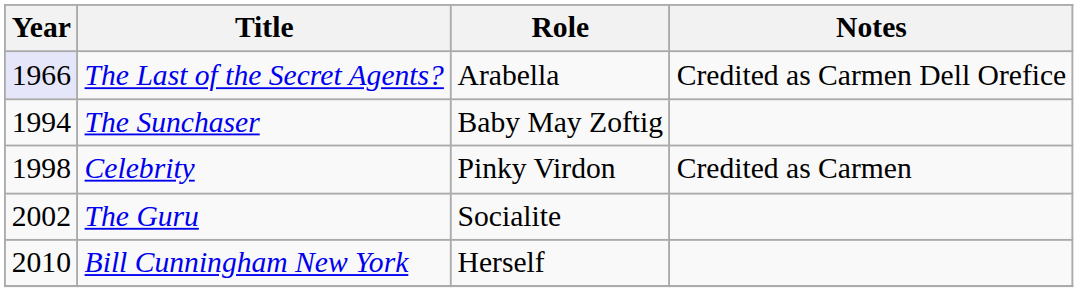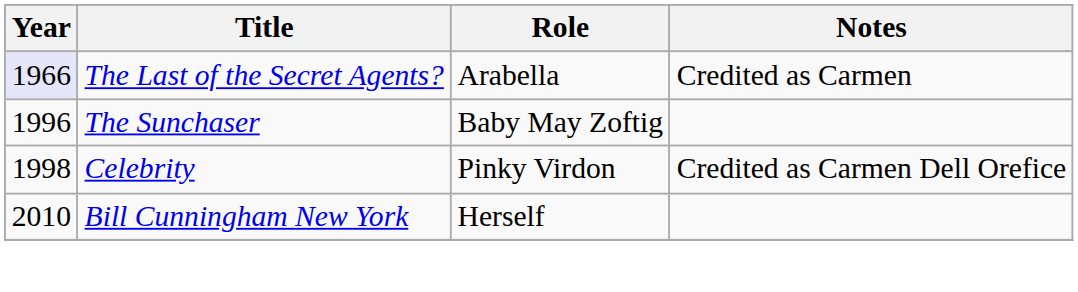The Last of the Secret Agents? | Notes: Credited as Carmen Dell Orefice -> Credited as Carmen
The Sunchaser | Year: 1994 -> 1996
Celebrity | Notes: Credited as Carmen -> Credited as Carmen Dell Orefice
- row: 2002 | The Guru | Socialite
